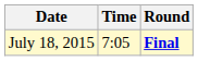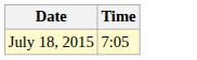- column: Round | Final
